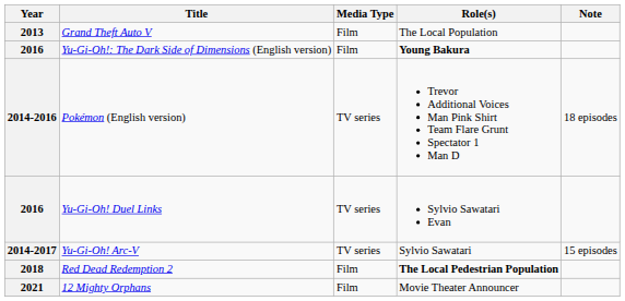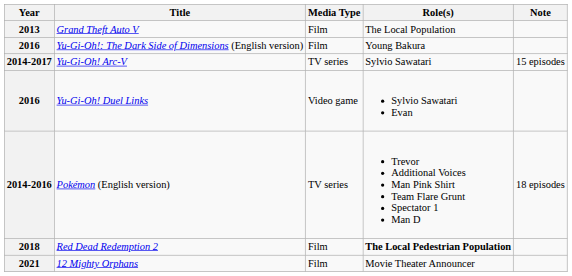Yu-Gi-Oh!: The Dark Side of Dimensions (English version) | Role(s): bold -> normal
rows swapped: Pokémon (English version) <-> Yu-Gi-Oh! Arc-V
Yu-Gi-Oh! Duel Links | Media Type: TV series -> Video game
